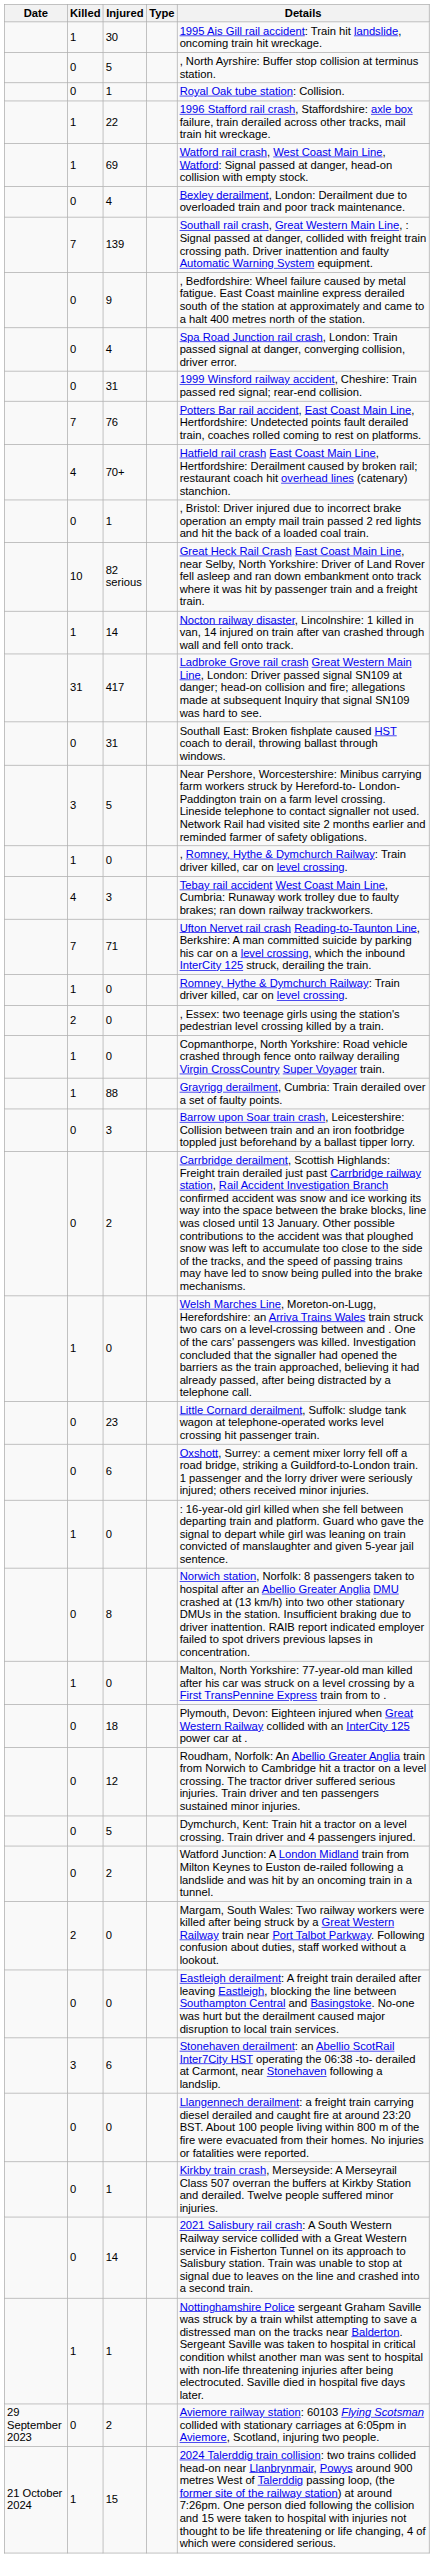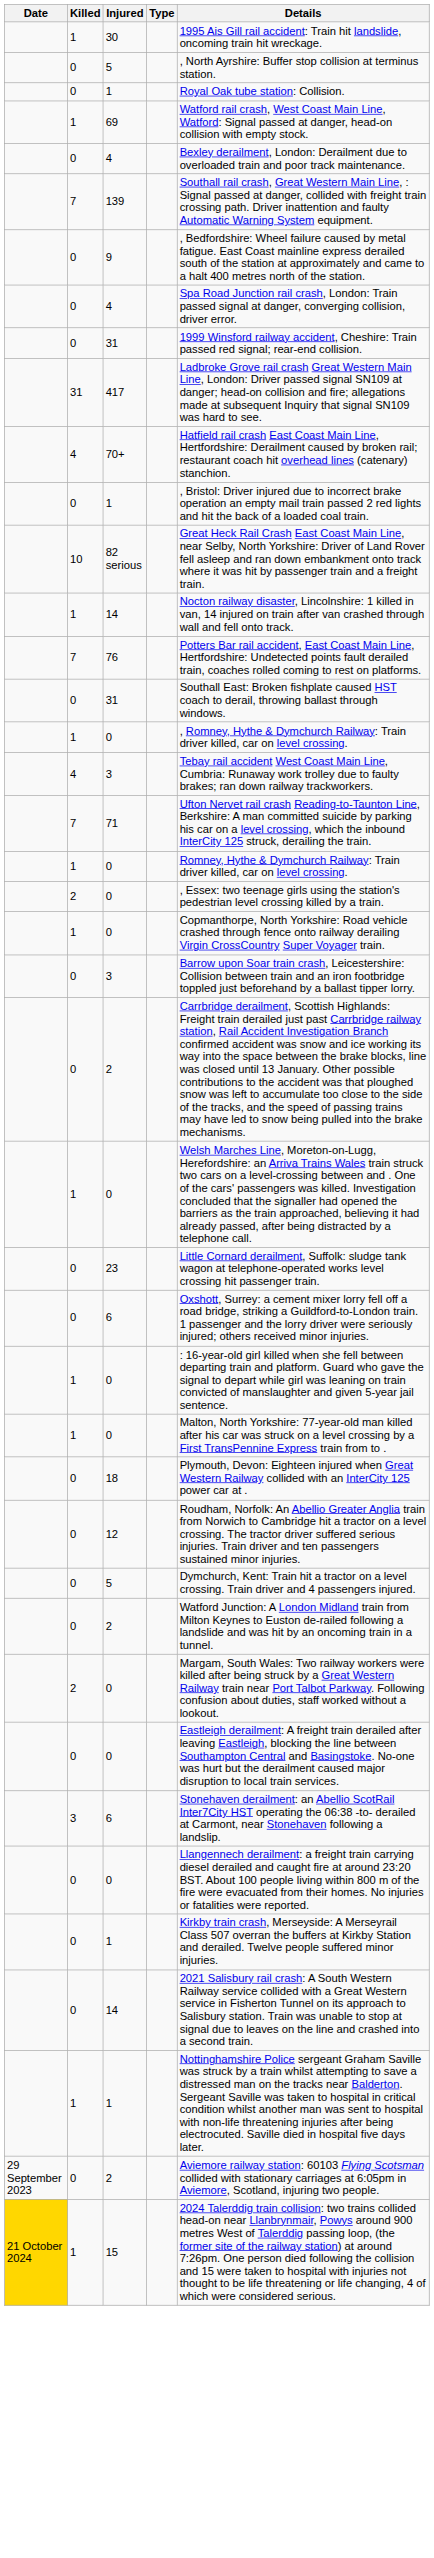- row: 1 | 22 | 1996 Stafford rail crash, Staffordshire: axle box failure, train derailed across other tracks, mail train hit wreckage.
rows swapped: 417 <-> 76
- row: 3 | 5 | Near Pershore, Worcestershire: Minibus carrying farm workers struck by Hereford-to- London-Paddington train on a farm level crossing. Lineside telephone to contact signaller not used. Network Rail had visited site 2 months earlier and reminded farmer of safety obligations.
- row: 1 | 88 | Grayrigg derailment, Cumbria: Train derailed over a set of faulty points.
- row: 0 | 8 | Norwich station, Norfolk: 8 passengers taken to hospital after an Abellio Greater Anglia DMU crashed at (13 km/h) into two other stationary DMUs in the station. Insufficient braking due to driver inattention. RAIB report indicated employer failed to spot drivers previous lapses in concentration.
15 | Date: no background -> gold background
